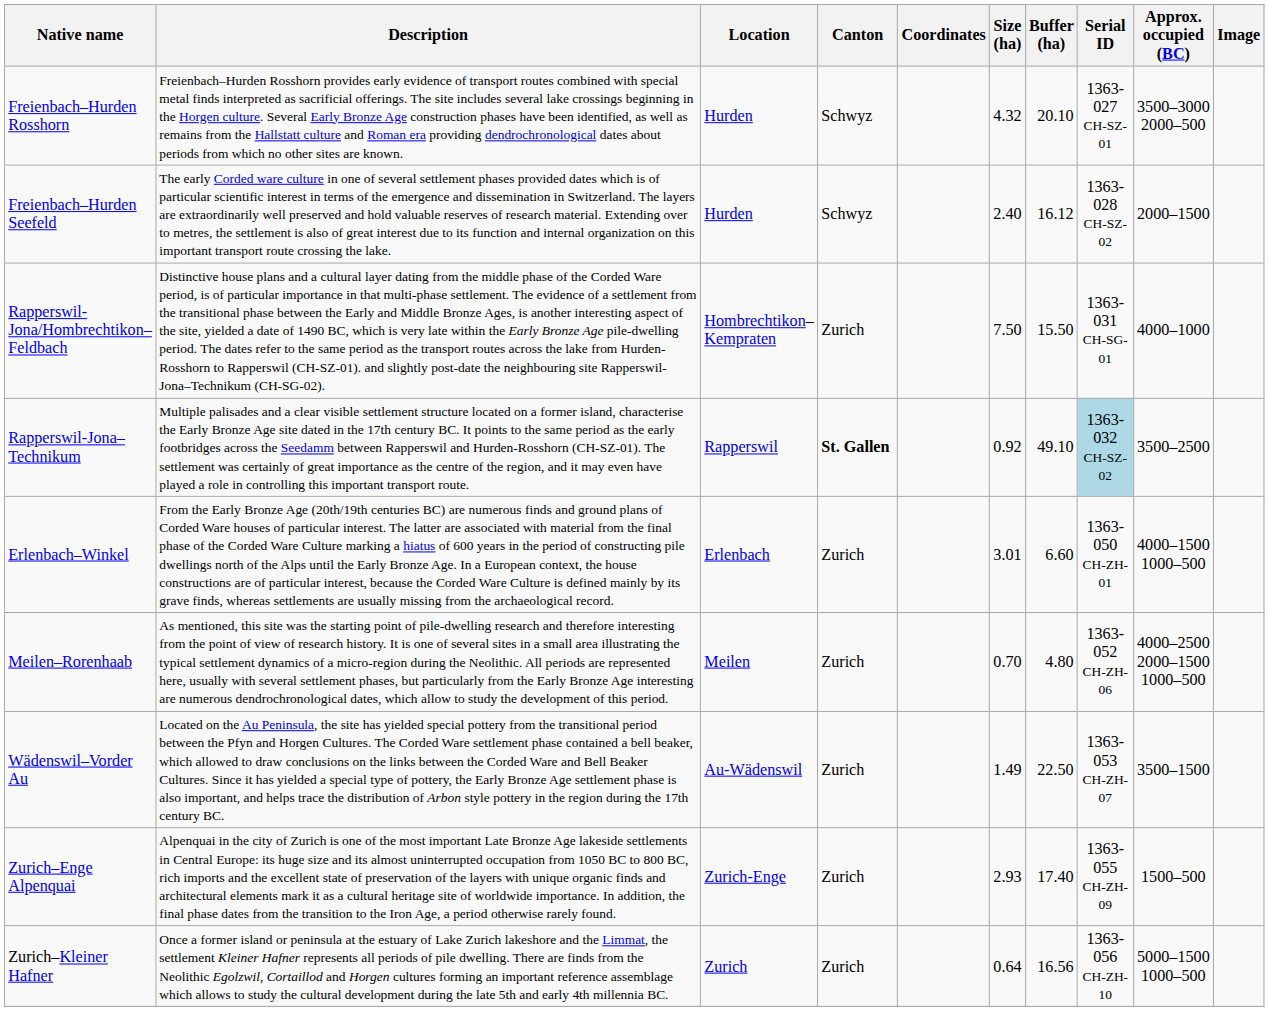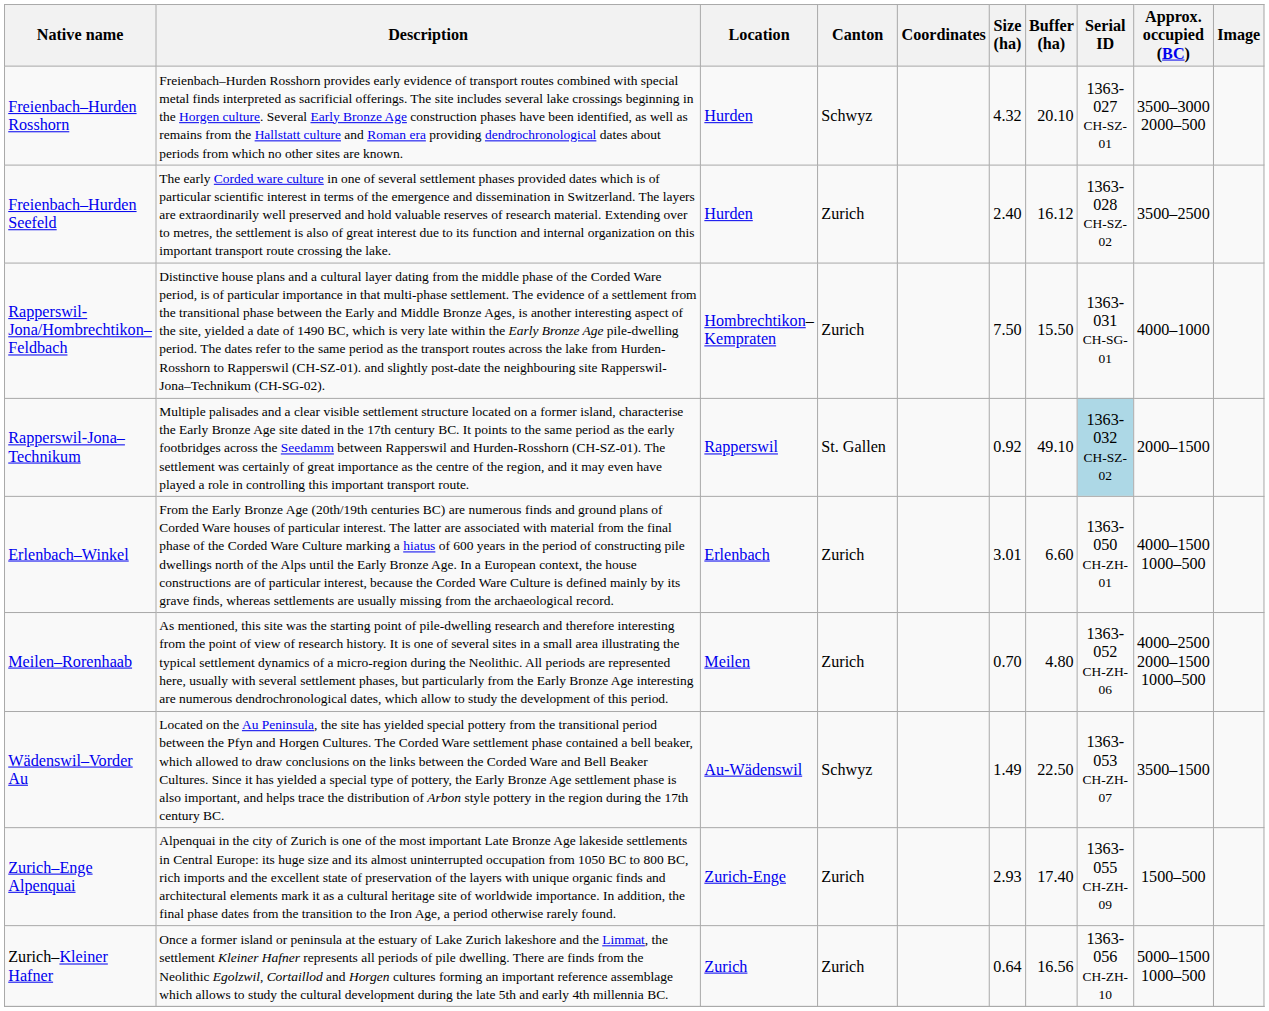Freienbach–Hurden Seefeld | Canton: Schwyz -> Zurich
Freienbach–Hurden Seefeld | Approx. occupied (BC): 2000–1500 -> 3500–2500
Rapperswil-Jona–Technikum | Canton: bold -> normal
Rapperswil-Jona–Technikum | Approx. occupied (BC): 3500–2500 -> 2000–1500
Wädenswil–Vorder Au | Canton: Zurich -> Schwyz
